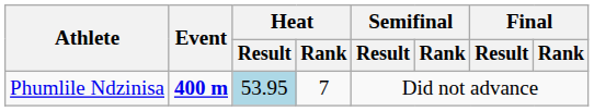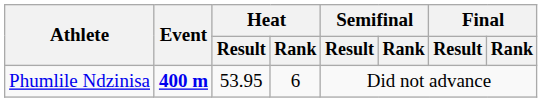Phumlile Ndzinisa | Heat / Result: lightblue background -> no background
Phumlile Ndzinisa | Heat / Rank: 7 -> 6
